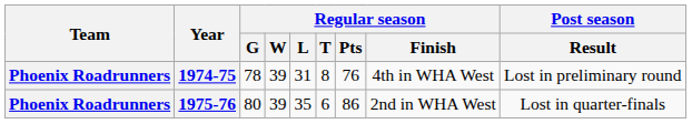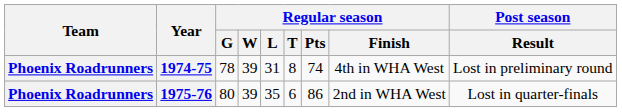1974-75 | Regular season / Pts: 76 -> 74
